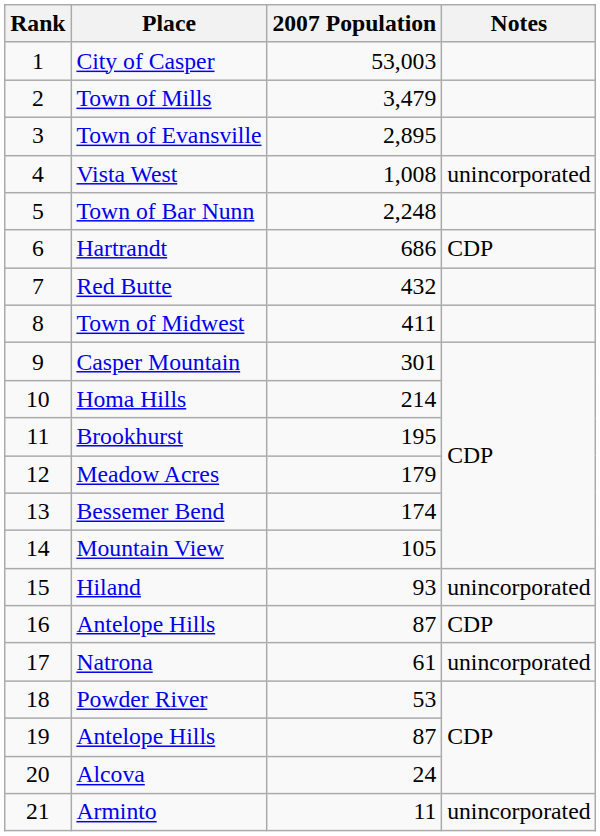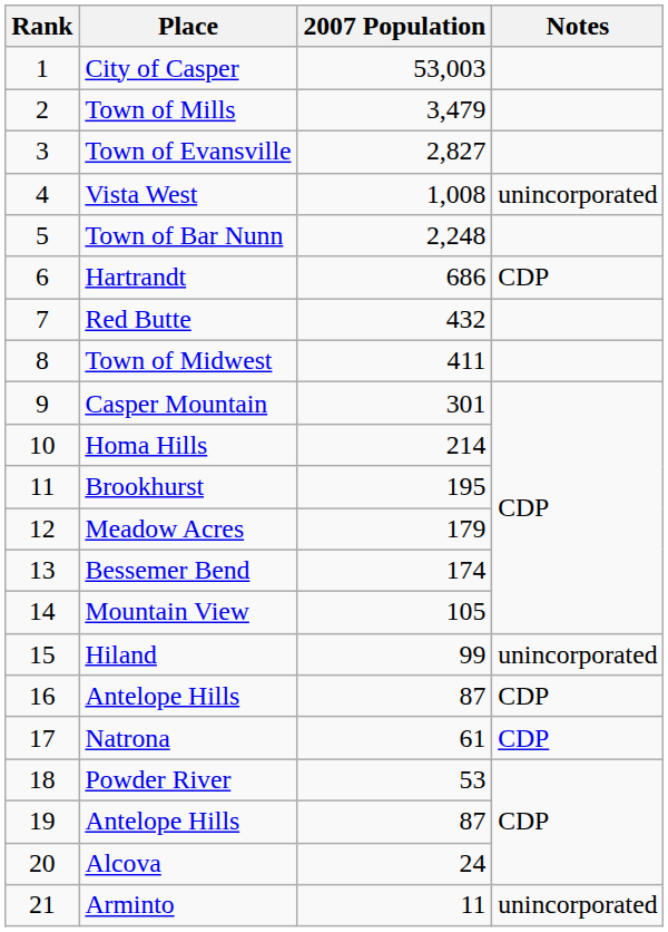Town of Evansville | 2007 Population: 2,895 -> 2,827
Hiland | 2007 Population: 93 -> 99
Natrona | Notes: unincorporated -> CDP
